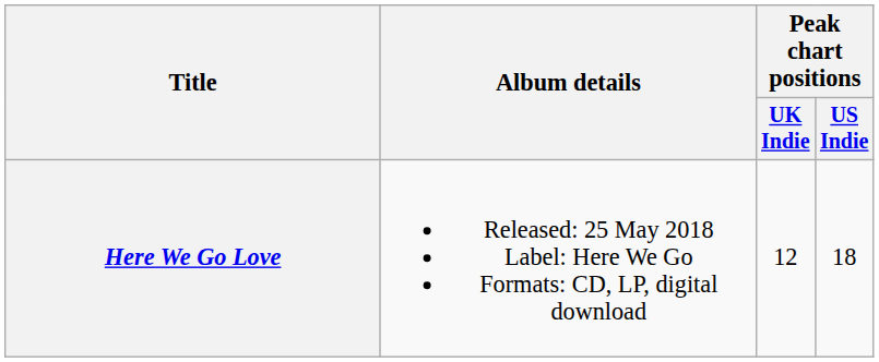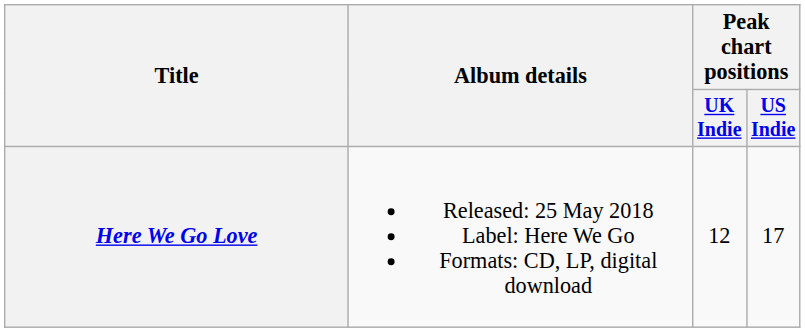Here We Go Love | Peak chart positions / US Indie: 18 -> 17
